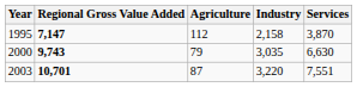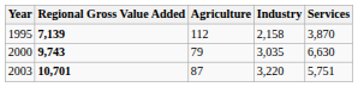1995 | Regional Gross Value Added: 7,147 -> 7,139
2003 | Services: 7,551 -> 5,751
